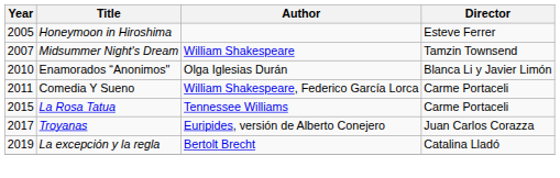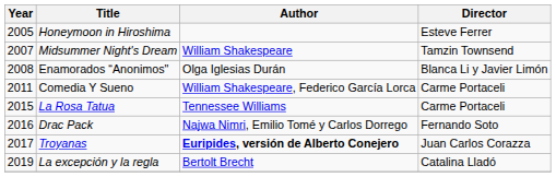Enamorados “Anonimos" | Year: 2010 -> 2008
+ row: 2016 | Drac Pack | Najwa Nimri, Emilio Tomé y Carlos Dorrego | Fernando Soto
Troyanas | Author: normal -> bold
